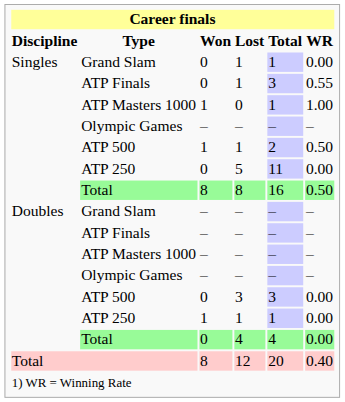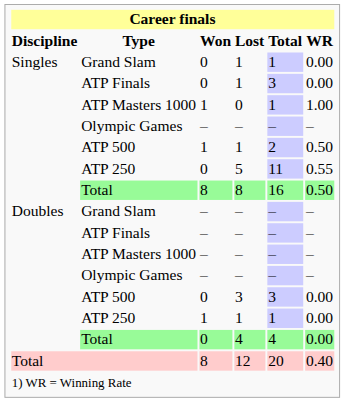ATP Finals / 1 | WR: 0.55 -> 0.00
5 | WR: 0.00 -> 0.55
